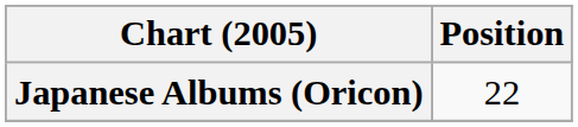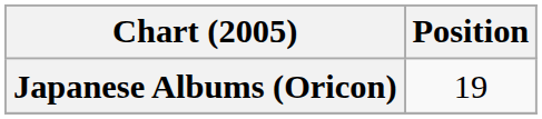Japanese Albums (Oricon) | Position: 22 -> 19
